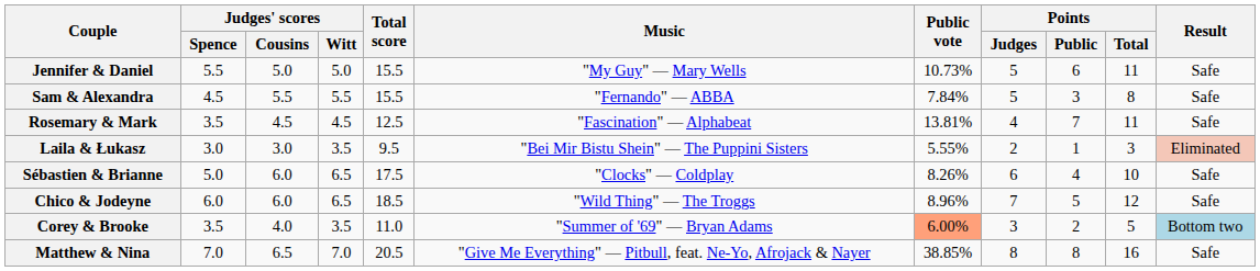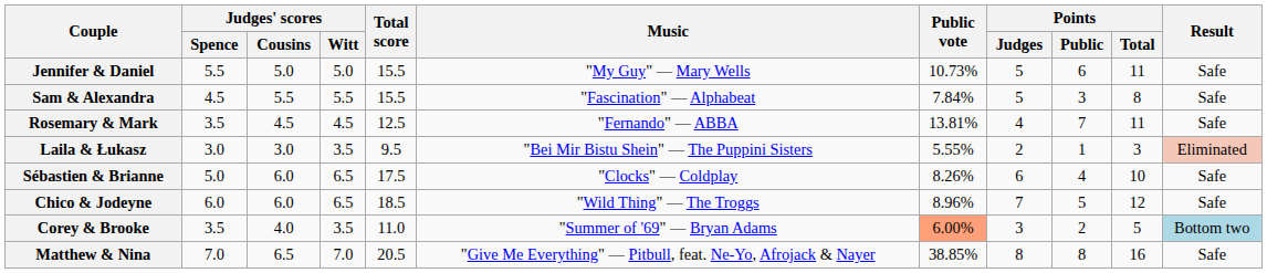Sam & Alexandra | Music: "Fernando" — ABBA -> "Fascination" — Alphabeat
Rosemary & Mark | Music: "Fascination" — Alphabeat -> "Fernando" — ABBA
